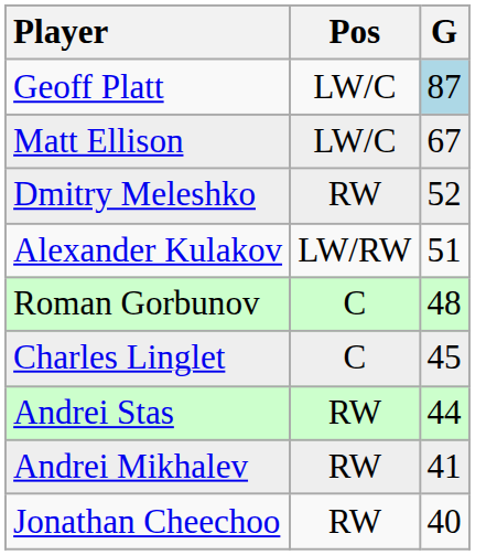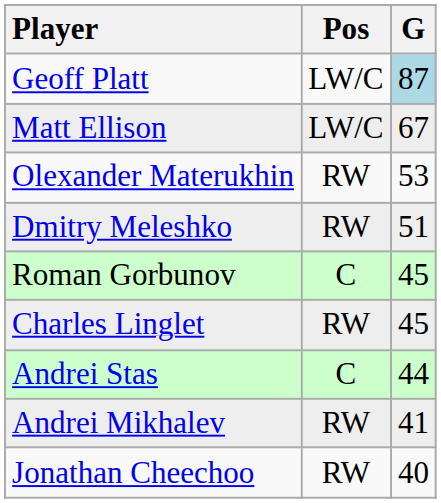+ row: Olexander Materukhin | RW | 53
Dmitry Meleshko | G: 52 -> 51
- row: Alexander Kulakov | LW/RW | 51
Roman Gorbunov | G: 48 -> 45
Charles Linglet | Pos: C -> RW
Andrei Stas | Pos: RW -> C
